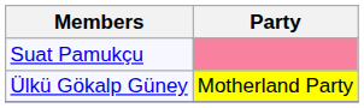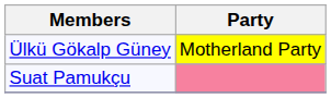rows swapped: Suat Pamukçu <-> Ülkü Gökalp Güney
